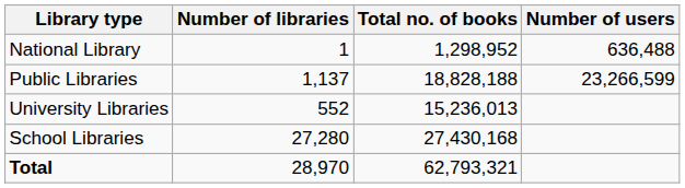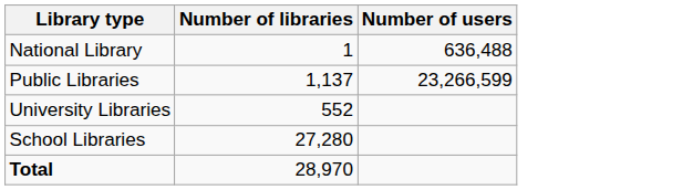- column: Total no. of books | 1,298,952 | 18,828,188 | 15,236,013 | 27,430,168 | 62,793,321
